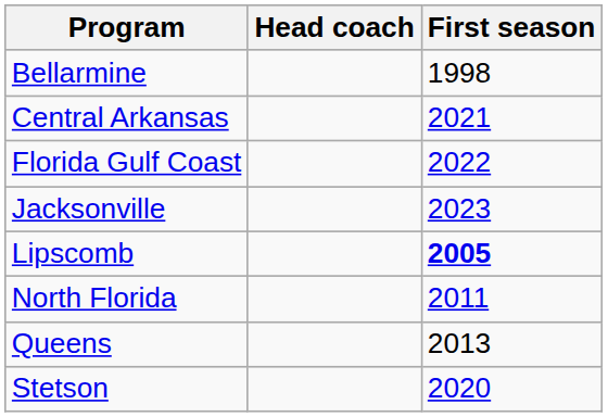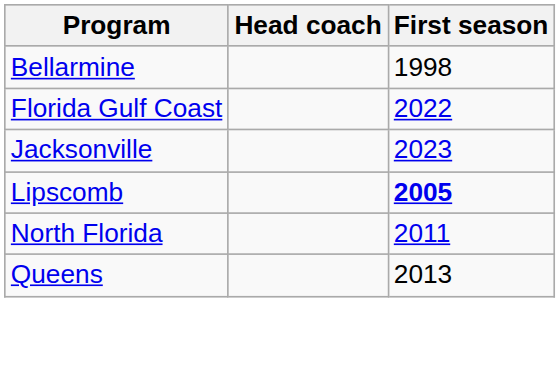- row: Central Arkansas | 2021
- row: Stetson | 2020
